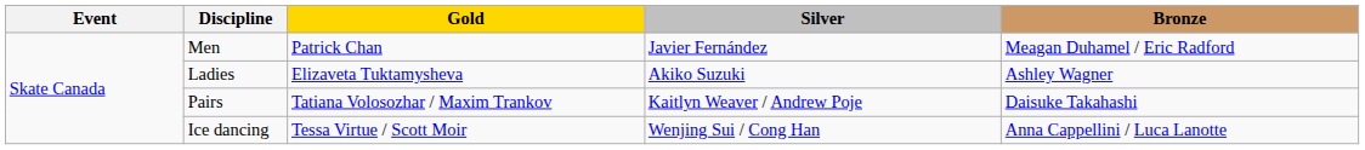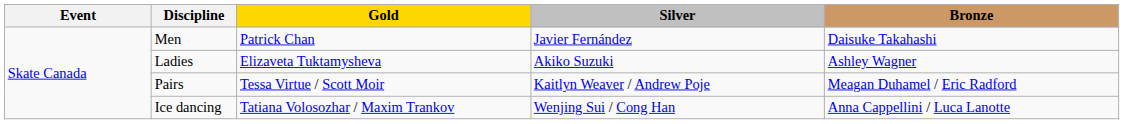Men | Bronze: Meagan Duhamel / Eric Radford -> Daisuke Takahashi
Pairs | Gold: Tatiana Volosozhar / Maxim Trankov -> Tessa Virtue / Scott Moir
Pairs | Bronze: Daisuke Takahashi -> Meagan Duhamel / Eric Radford
Ice dancing | Gold: Tessa Virtue / Scott Moir -> Tatiana Volosozhar / Maxim Trankov
